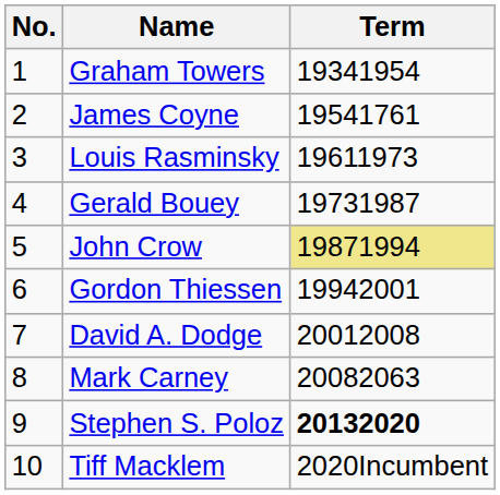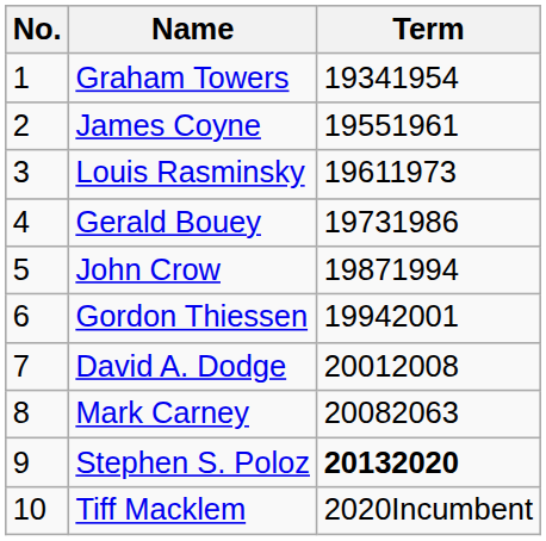James Coyne | Term: 19541761 -> 19551961
Gerald Bouey | Term: 19731987 -> 19731986
John Crow | Term: khaki background -> no background
